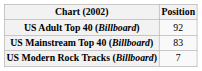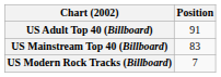US Adult Top 40 (Billboard) | Position: 92 -> 91
